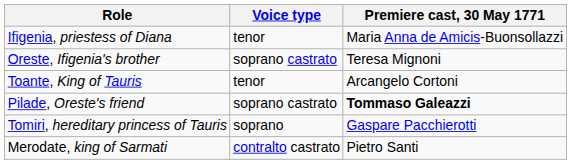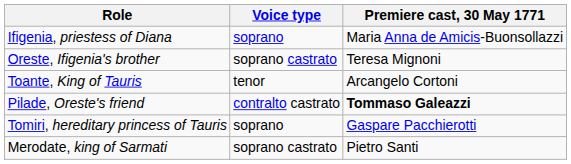Ifigenia, priestess of Diana | Voice type: tenor -> soprano
Pilade, Oreste's friend | Voice type: soprano castrato -> contralto castrato
Merodate, king of Sarmati | Voice type: contralto castrato -> soprano castrato
